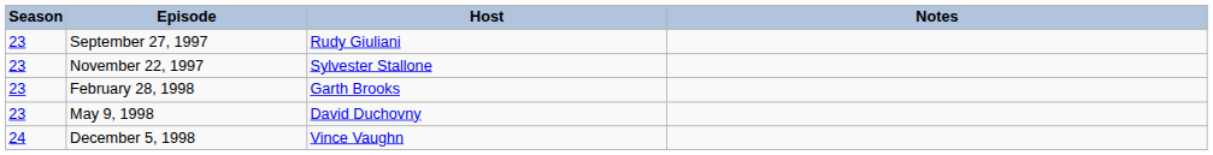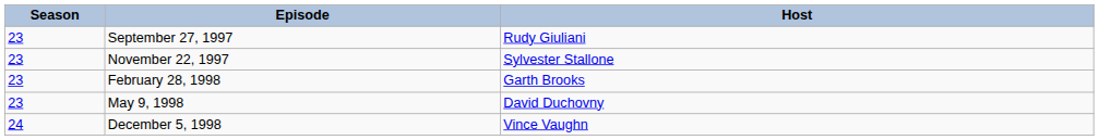- column: Notes
